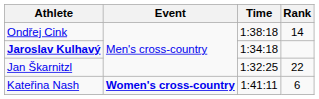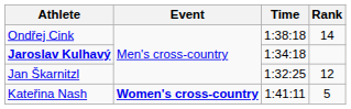Jan Škarnitzl | Rank: 22 -> 12
Kateřina Nash | Rank: 6 -> 5
